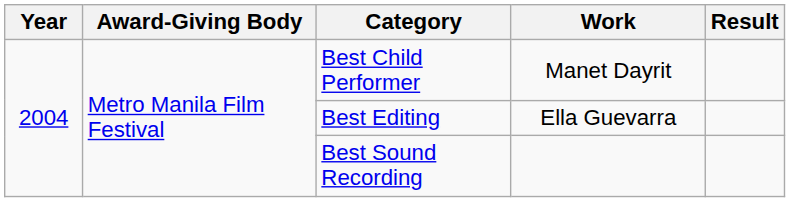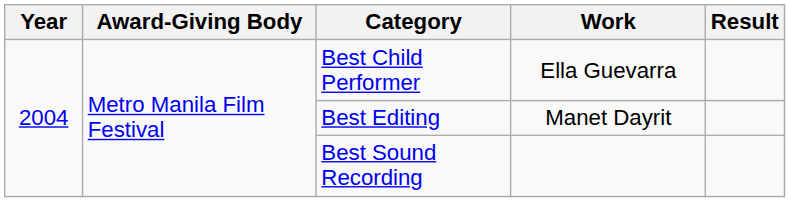Best Child Performer | Work: Manet Dayrit -> Ella Guevarra
Best Editing | Work: Ella Guevarra -> Manet Dayrit
